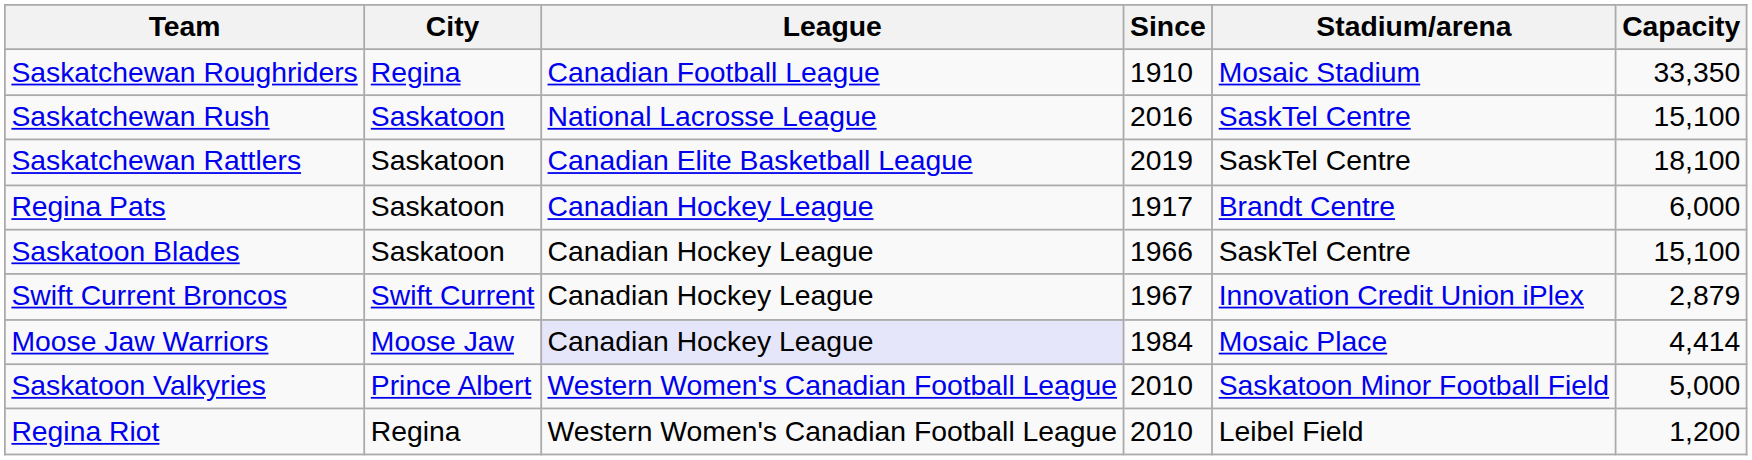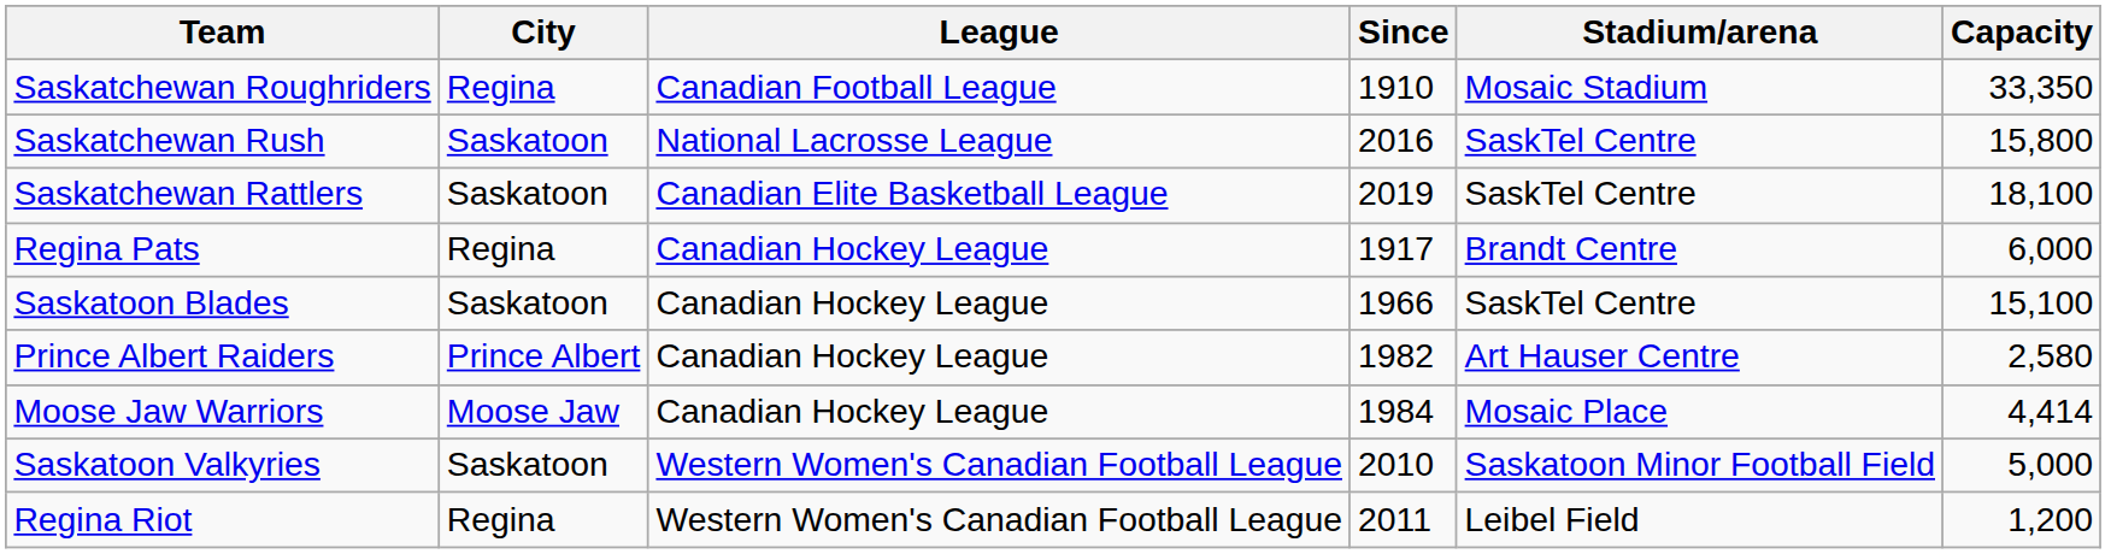Saskatchewan Rush | Capacity: 15,100 -> 15,800
Regina Pats | City: Saskatoon -> Regina
- row: Swift Current Broncos | Swift Current | Canadian Hockey League | 1967 | Innovation Credit Union iPlex | 2,879
+ row: Prince Albert Raiders | Prince Albert | Canadian Hockey League | 1982 | Art Hauser Centre | 2,580
Moose Jaw Warriors | League: lavender background -> no background
Saskatoon Valkyries | City: Prince Albert -> Saskatoon
Regina Riot | Since: 2010 -> 2011
